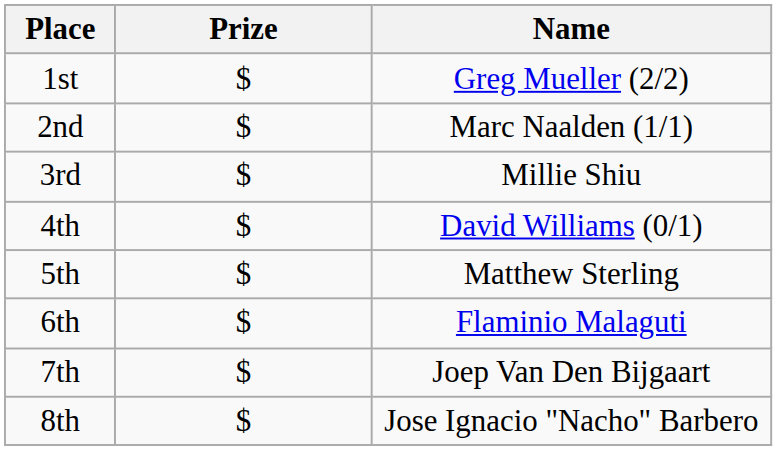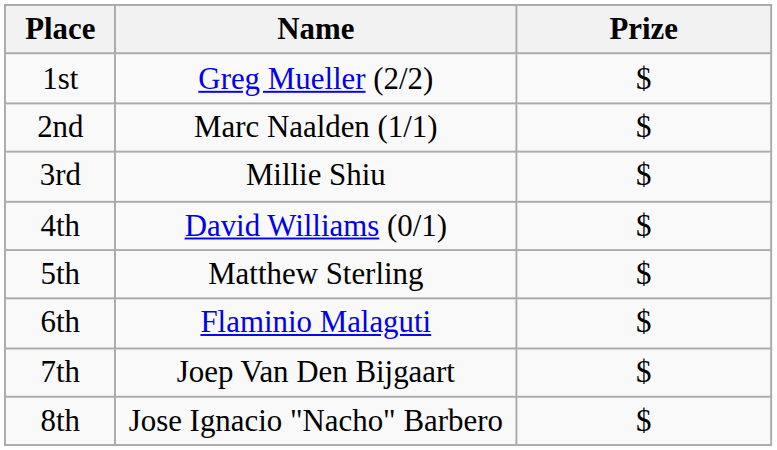columns swapped: Name <-> Prize
